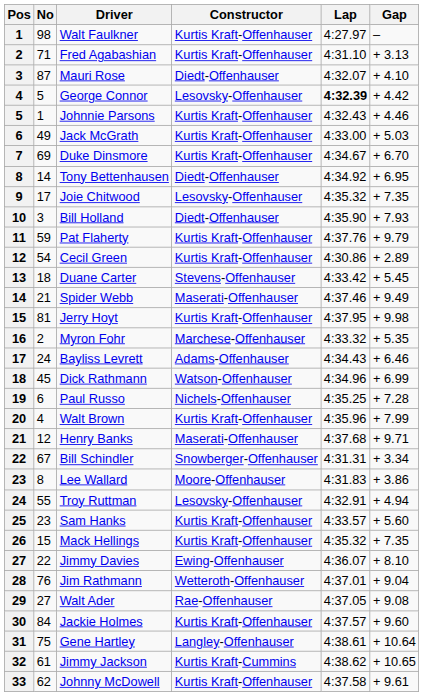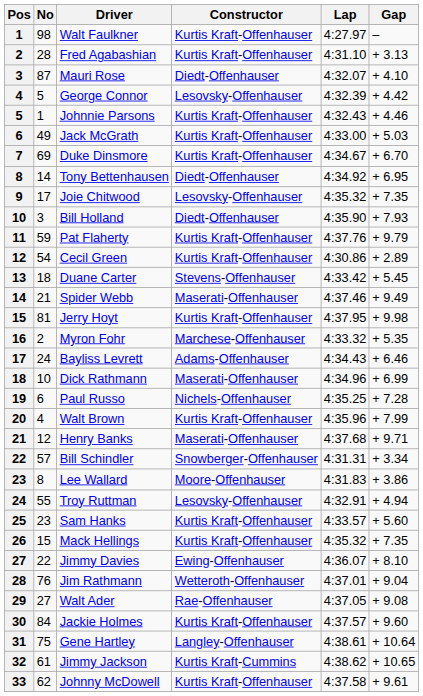Fred Agabashian | No: 71 -> 28
George Connor | Lap: bold -> normal
Dick Rathmann | No: 45 -> 10
Dick Rathmann | Constructor: Watson-Offenhauser -> Maserati-Offenhauser
Bill Schindler | No: 67 -> 57
